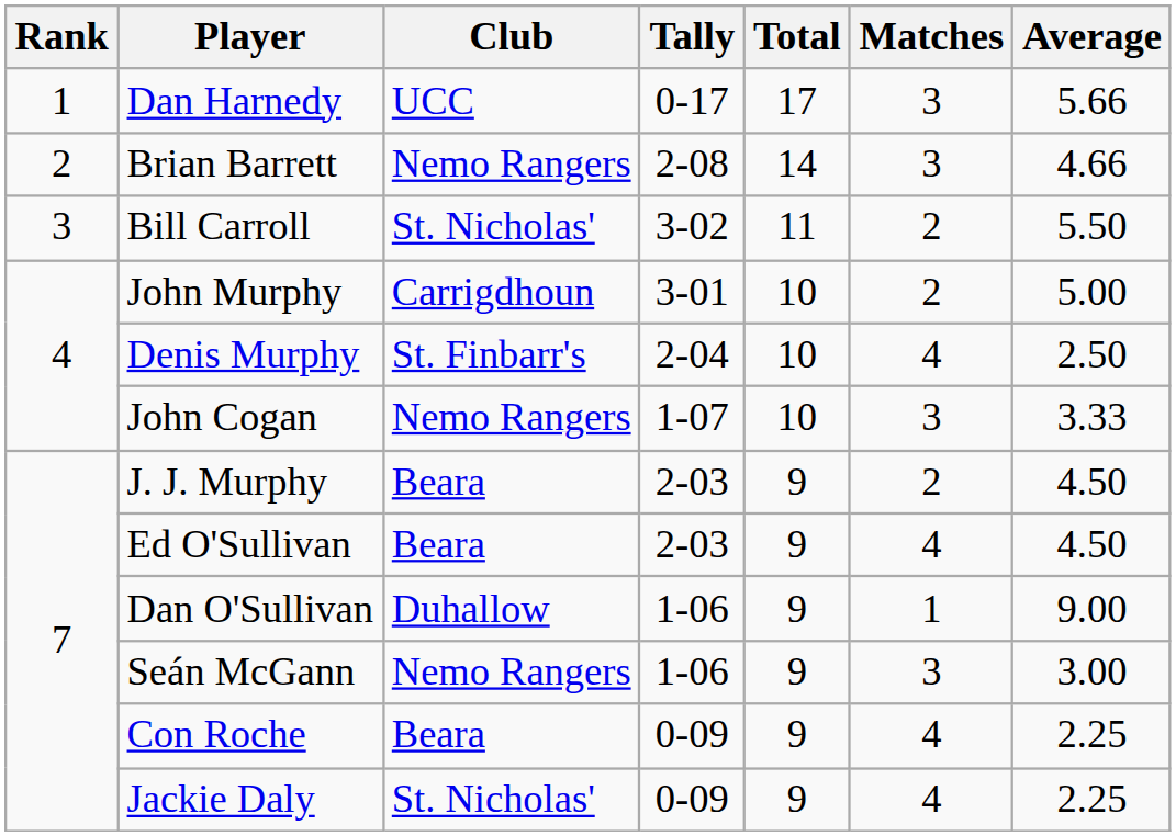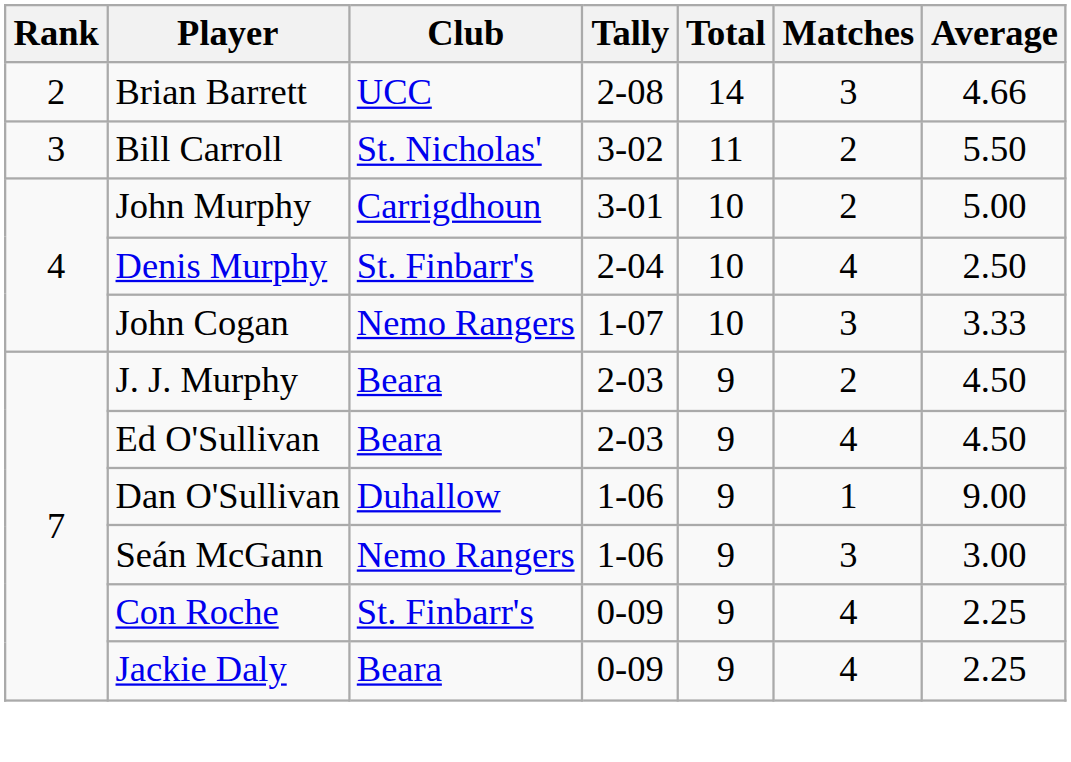- row: 1 | Dan Harnedy | UCC | 0-17 | 17 | 3 | 5.66
Brian Barrett | Club: Nemo Rangers -> UCC
Con Roche | Club: Beara -> St. Finbarr's
Jackie Daly | Club: St. Nicholas' -> Beara
